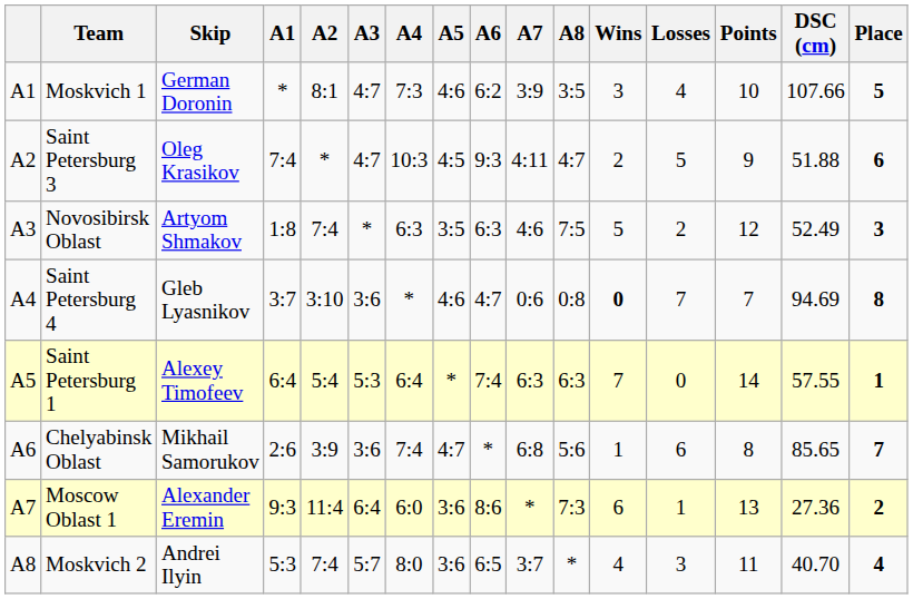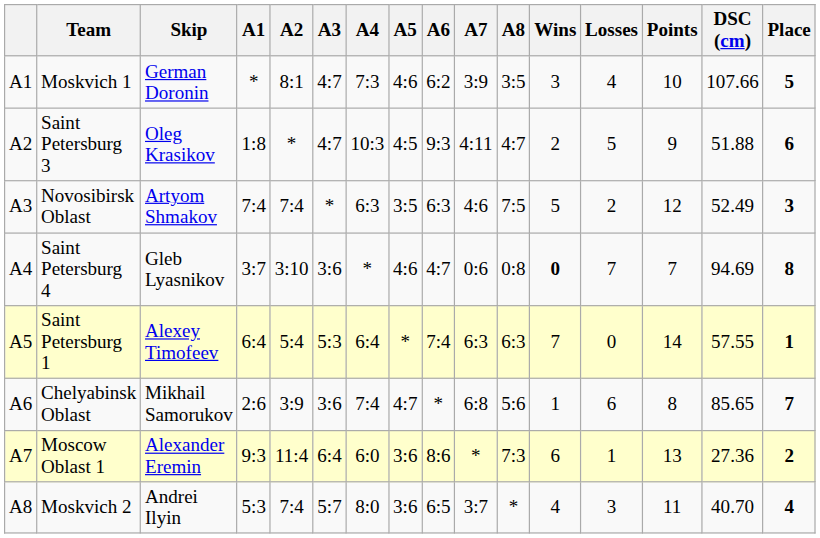Saint Petersburg 3 | А1: 7:4 -> 1:8
Novosibirsk Oblast | А1: 1:8 -> 7:4
